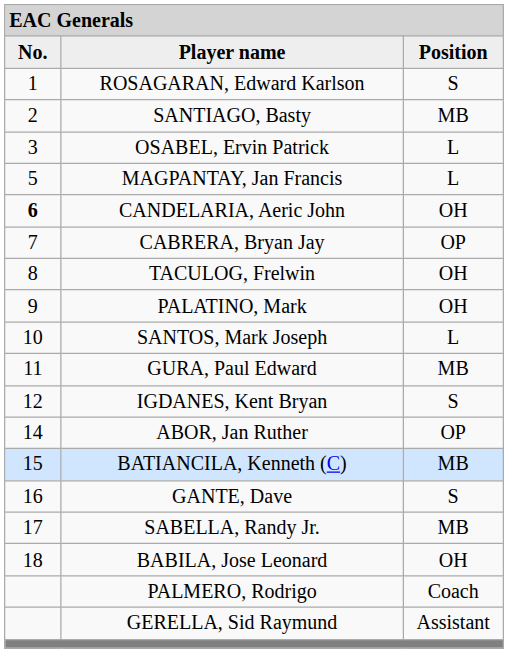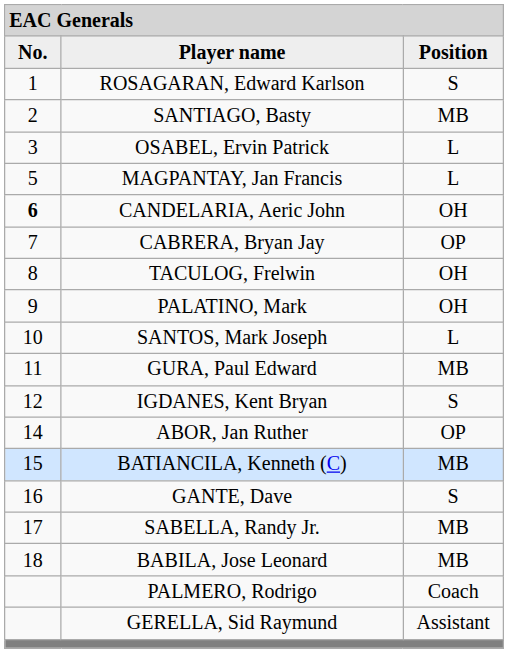BABILA, Jose Leonard | column 3: OH -> MB
